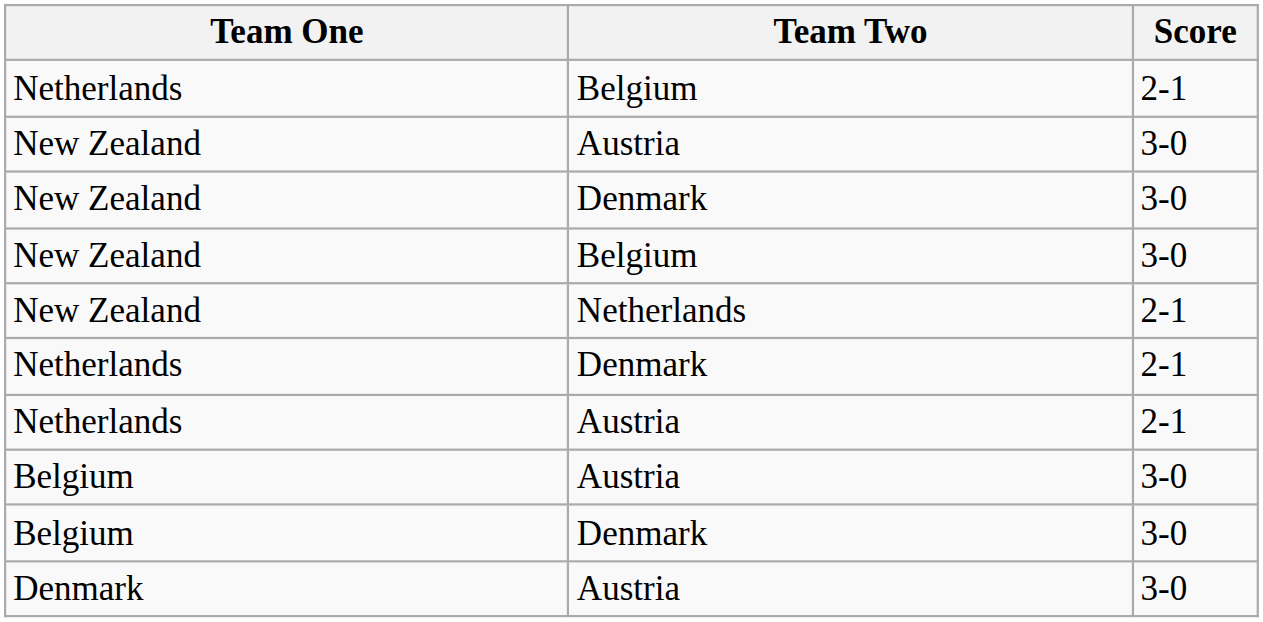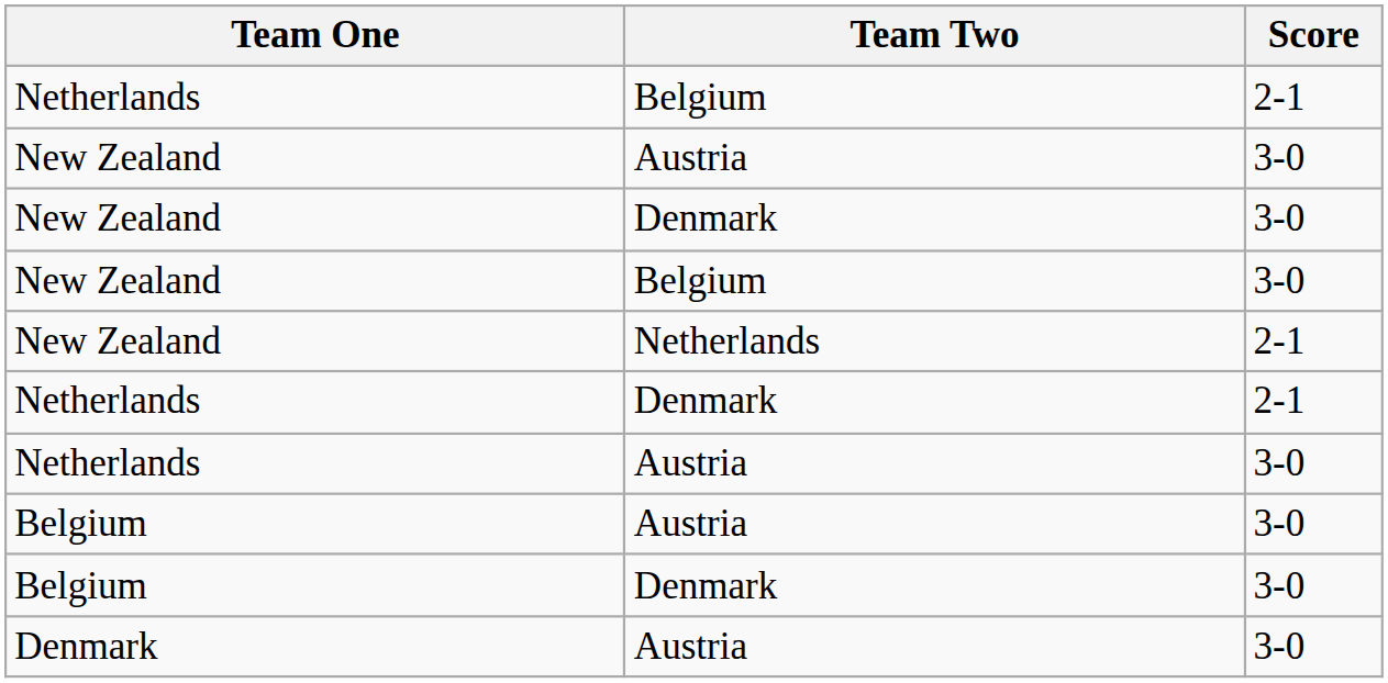Netherlands / Austria | Score: 2-1 -> 3-0
